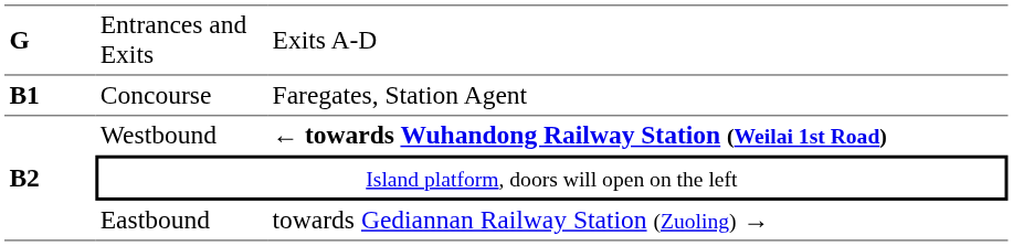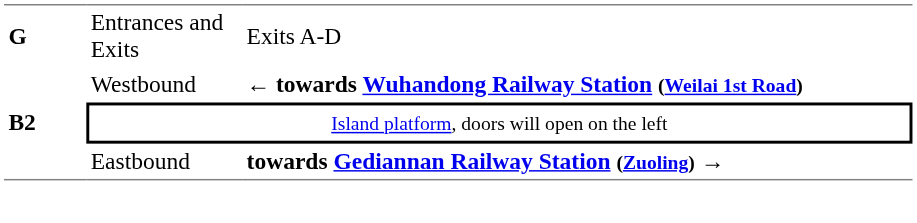- row: B1 | Concourse | Faregates, Station Agent
Eastbound | column 3: normal -> bold
